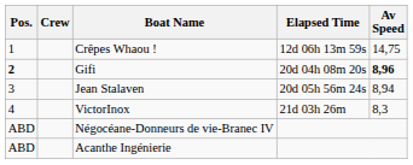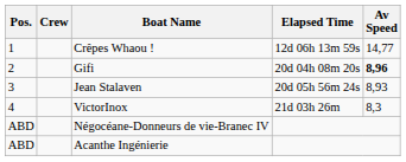Crêpes Whaou ! | Av Speed: 14,75 -> 14,77
Gifi | Pos.: bold -> normal
Jean Stalaven | Av Speed: 8,94 -> 8,93
